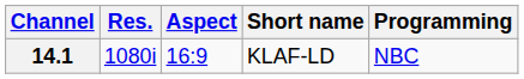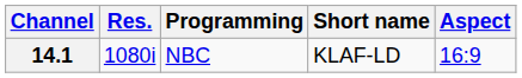columns swapped: Aspect <-> Programming
